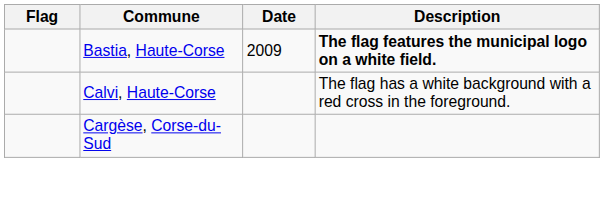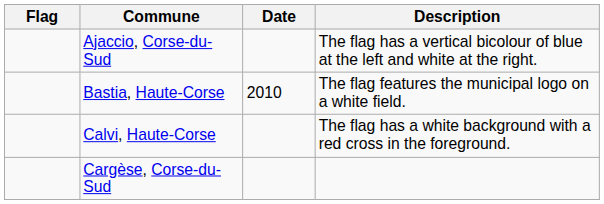+ row: Ajaccio, Corse-du-Sud | The flag has a vertical bicolour of blue at the left and white at the right.
Bastia, Haute-Corse | Date: 2009 -> 2010
Bastia, Haute-Corse | Description: bold -> normal
